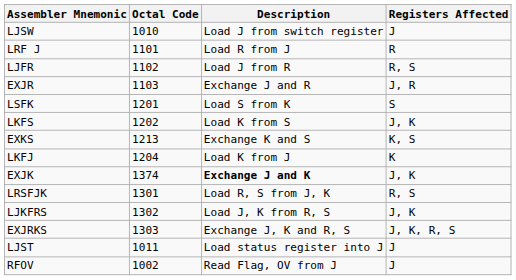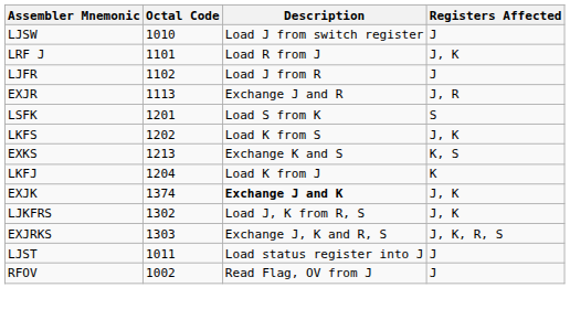LRF J | Registers Affected: R -> J, K
LJFR | Registers Affected: R, S -> J
EXJR | Octal Code: 1103 -> 1113
- row: LRSFJK | 1301 | Load R, S from J, K | R, S
